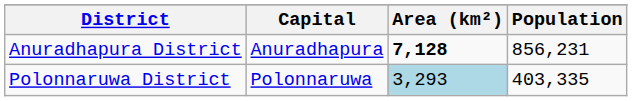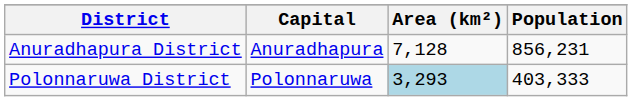Anuradhapura District | Area (km²): bold -> normal
Polonnaruwa District | Population: 403,335 -> 403,333
